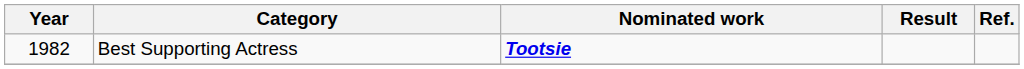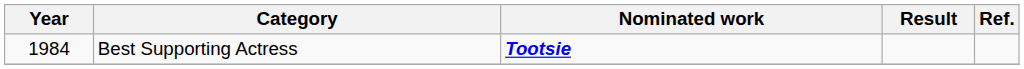Best Supporting Actress | Year: 1982 -> 1984
